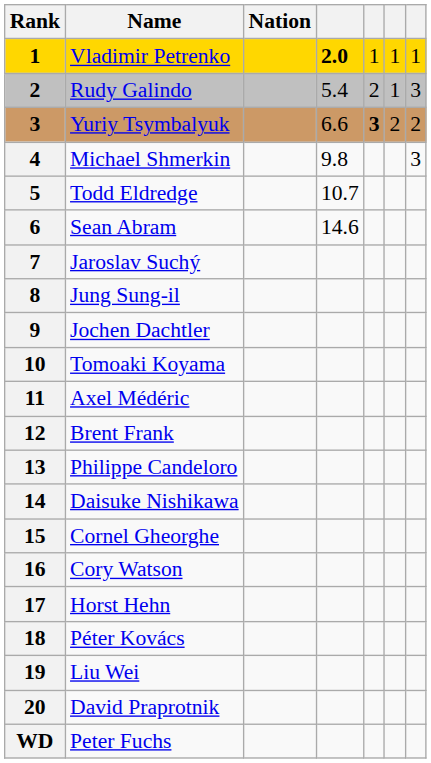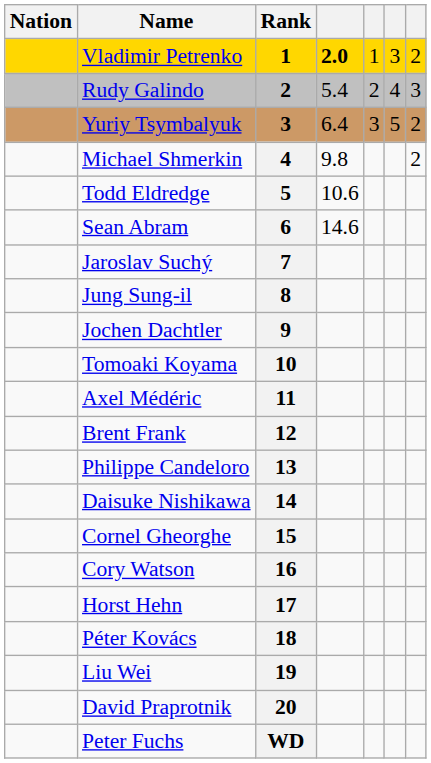columns swapped: Rank <-> Nation
Vladimir Petrenko | column 6: 1 -> 3
Vladimir Petrenko | column 7: 1 -> 2
Rudy Galindo | column 6: 1 -> 4
Yuriy Tsymbalyuk | column 4: 6.6 -> 6.4
Yuriy Tsymbalyuk | column 5: bold -> normal
Yuriy Tsymbalyuk | column 6: 2 -> 5
Michael Shmerkin | column 7: 3 -> 2
Todd Eldredge | column 4: 10.7 -> 10.6
